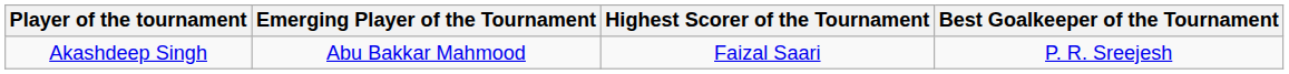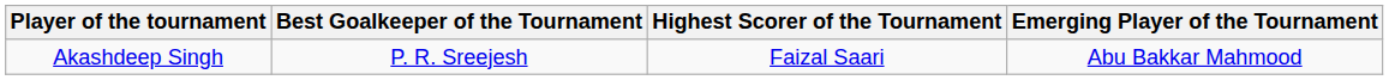columns swapped: Best Goalkeeper of the Tournament <-> Emerging Player of the Tournament
